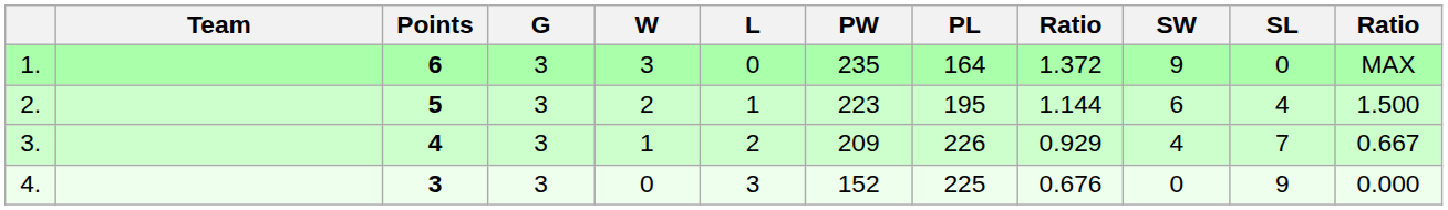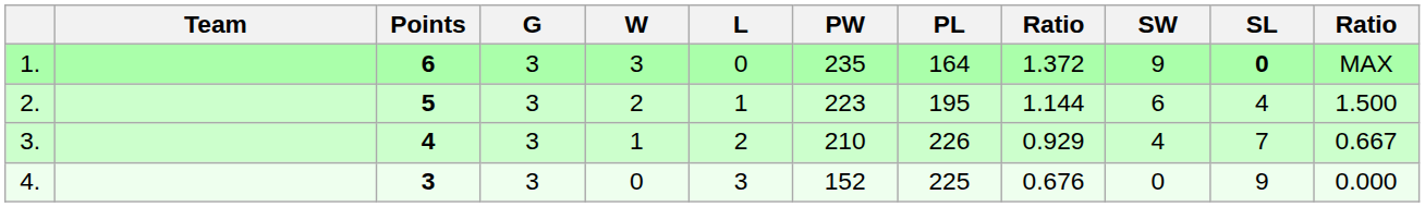1. | SL: normal -> bold
3. | PW: 209 -> 210
